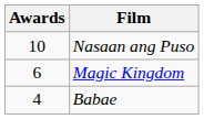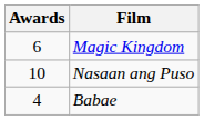rows swapped: Nasaan ang Puso <-> Magic Kingdom
